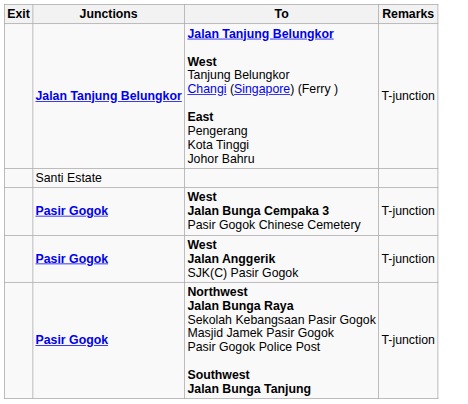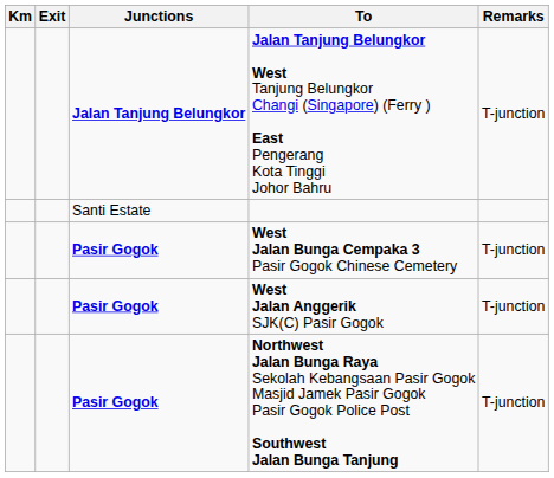+ column: Km
